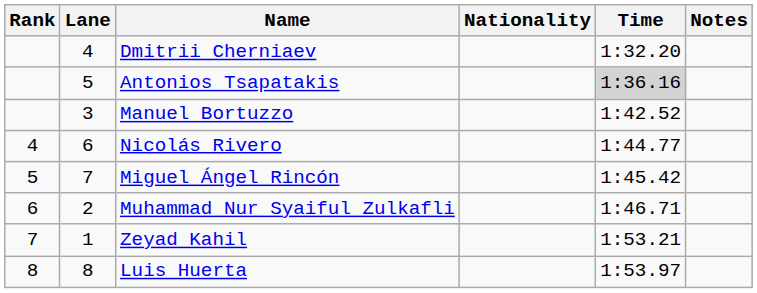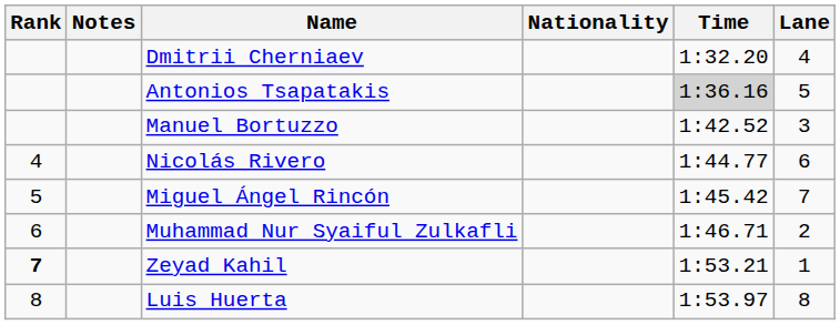columns swapped: Lane <-> Notes
Zeyad Kahil | Rank: normal -> bold
